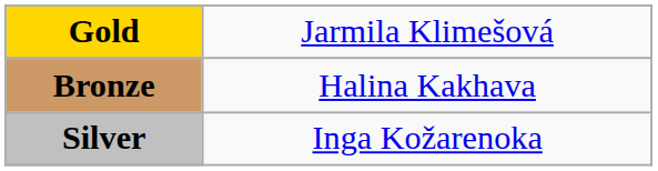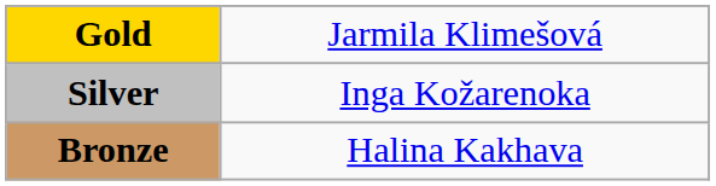rows swapped: Silver <-> Bronze
